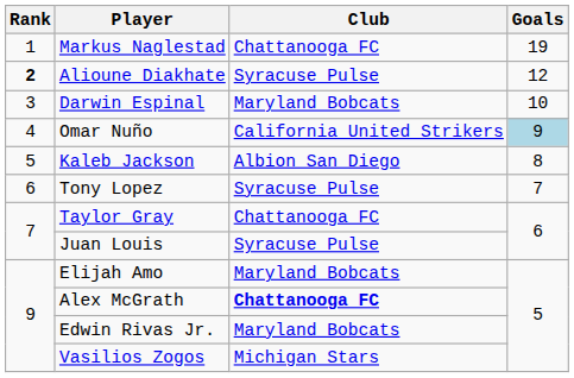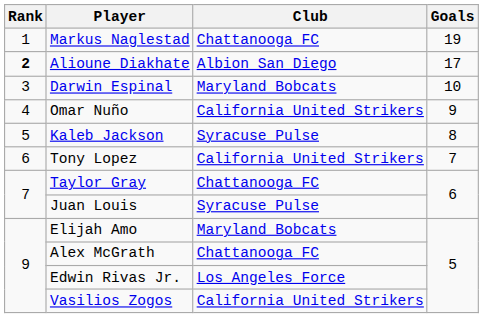Alioune Diakhate | Club: Syracuse Pulse -> Albion San Diego
Alioune Diakhate | Goals: 12 -> 17
Omar Nuño | Goals: lightblue background -> no background
Kaleb Jackson | Club: Albion San Diego -> Syracuse Pulse
Tony Lopez | Club: Syracuse Pulse -> California United Strikers
Alex McGrath | Club: bold -> normal
Edwin Rivas Jr. | Club: Maryland Bobcats -> Los Angeles Force
Vasilios Zogos | Club: Michigan Stars -> California United Strikers
